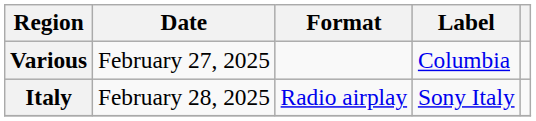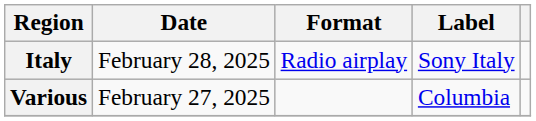rows swapped: Various <-> Italy
